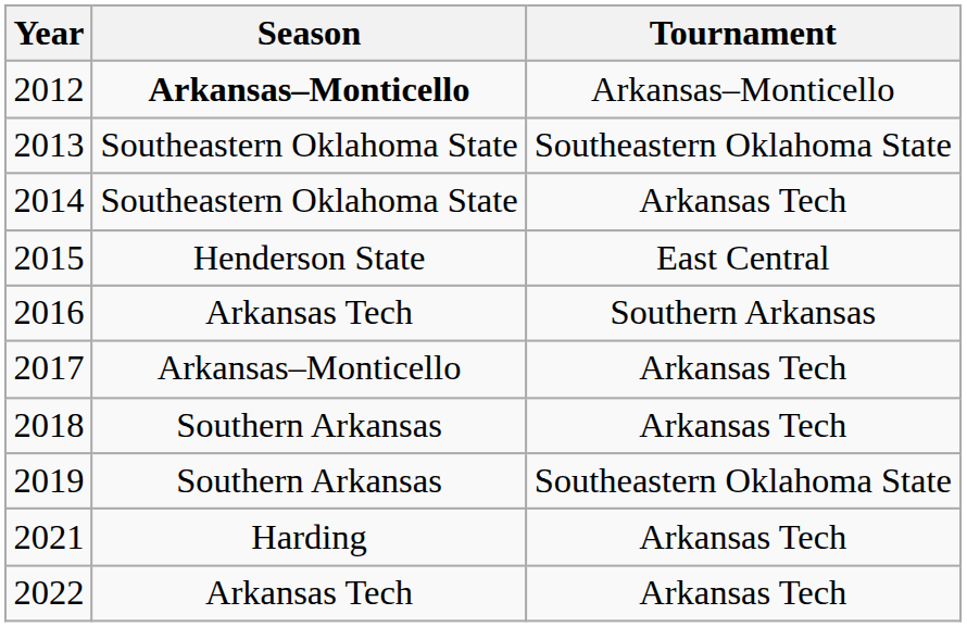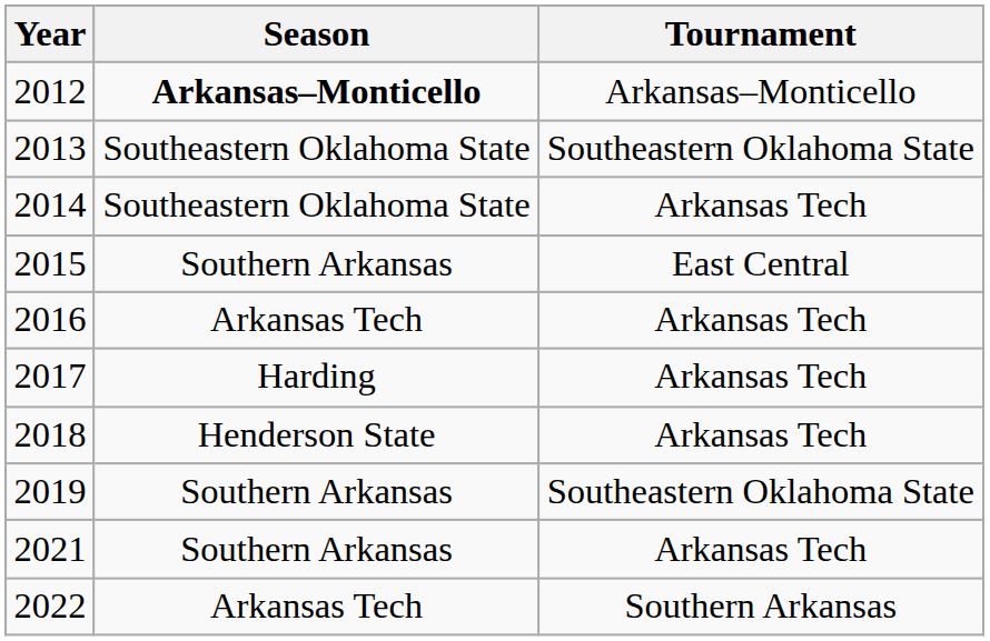2015 | Season: Henderson State -> Southern Arkansas
2016 | Tournament: Southern Arkansas -> Arkansas Tech
2017 | Season: Arkansas–Monticello -> Harding
2018 | Season: Southern Arkansas -> Henderson State
2021 | Season: Harding -> Southern Arkansas
2022 | Tournament: Arkansas Tech -> Southern Arkansas
